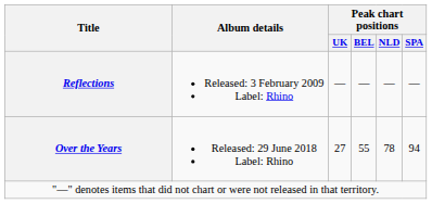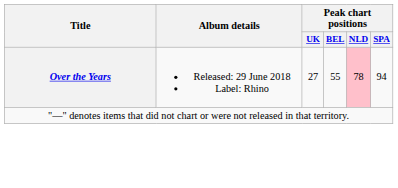- row: Reflections | Released: 3 February 2009 Label: Rhino | — | — | — | —
Over the Years | Peak chart positions / NLD: no background -> pink background
